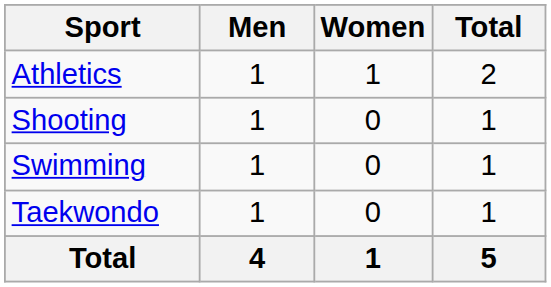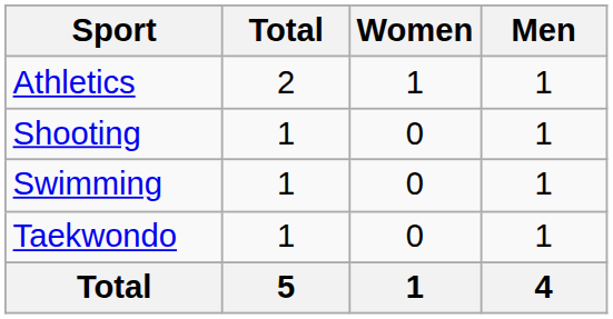columns swapped: Men <-> Total
